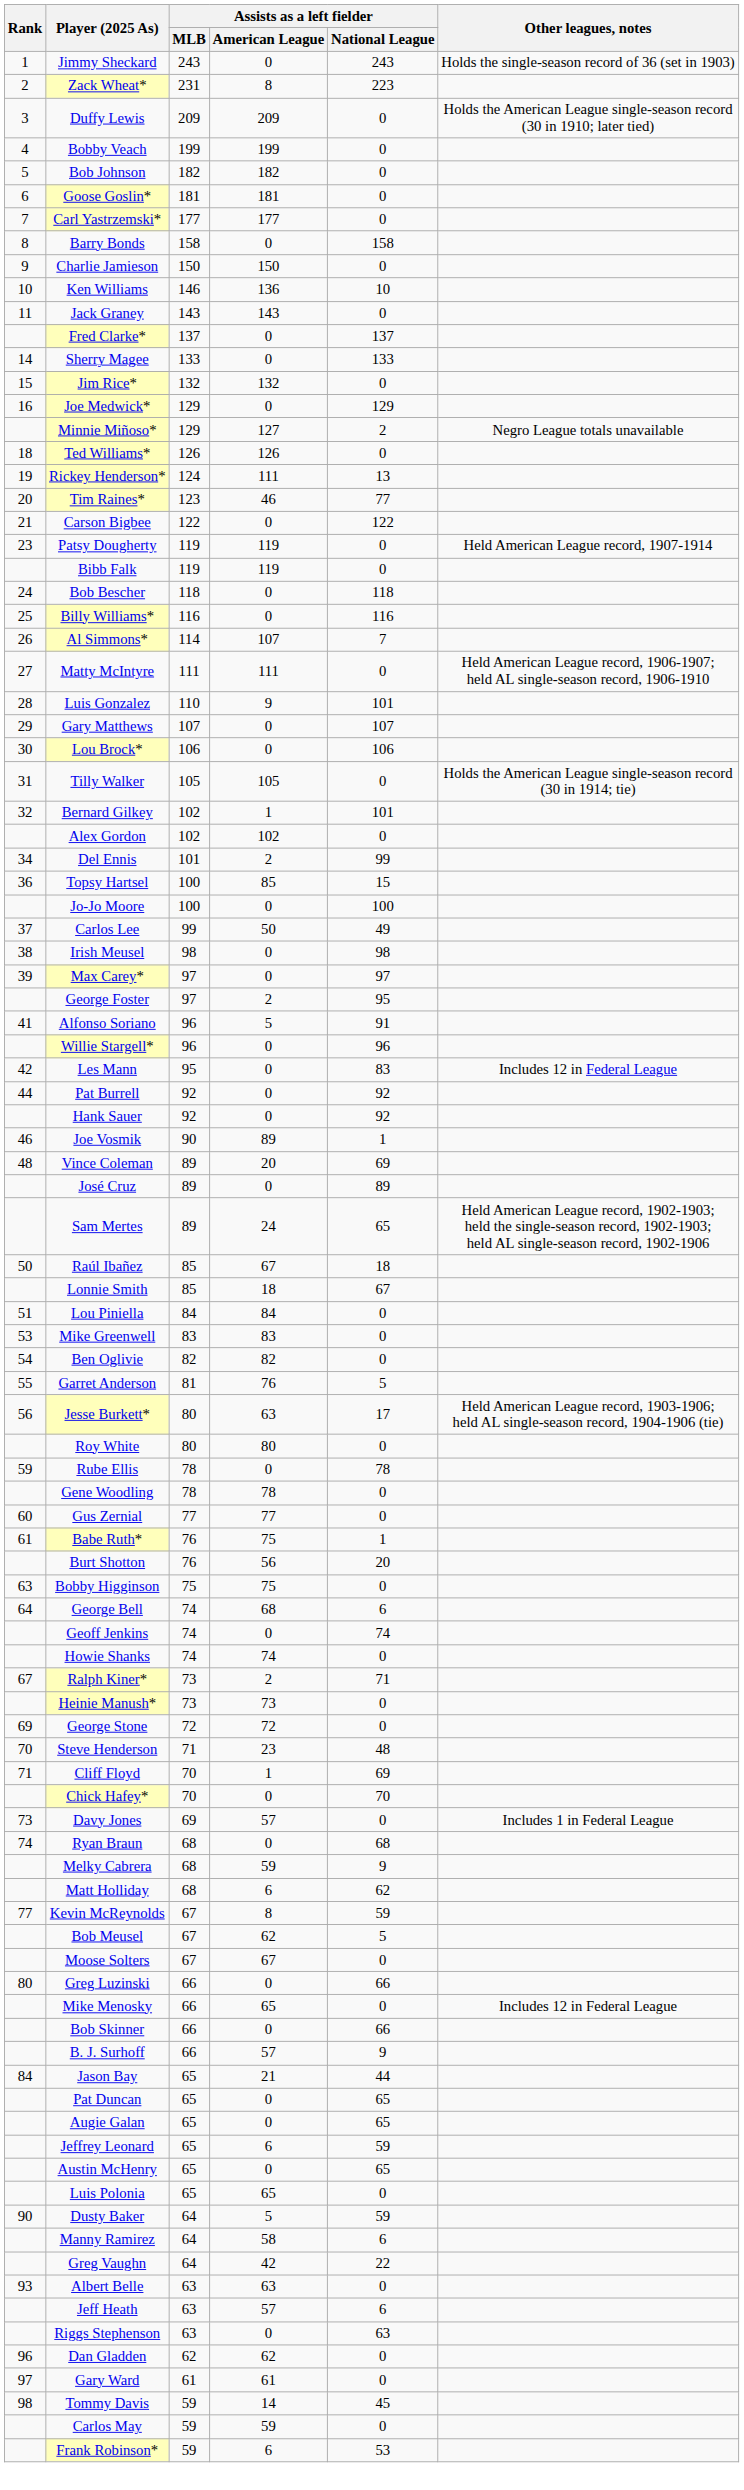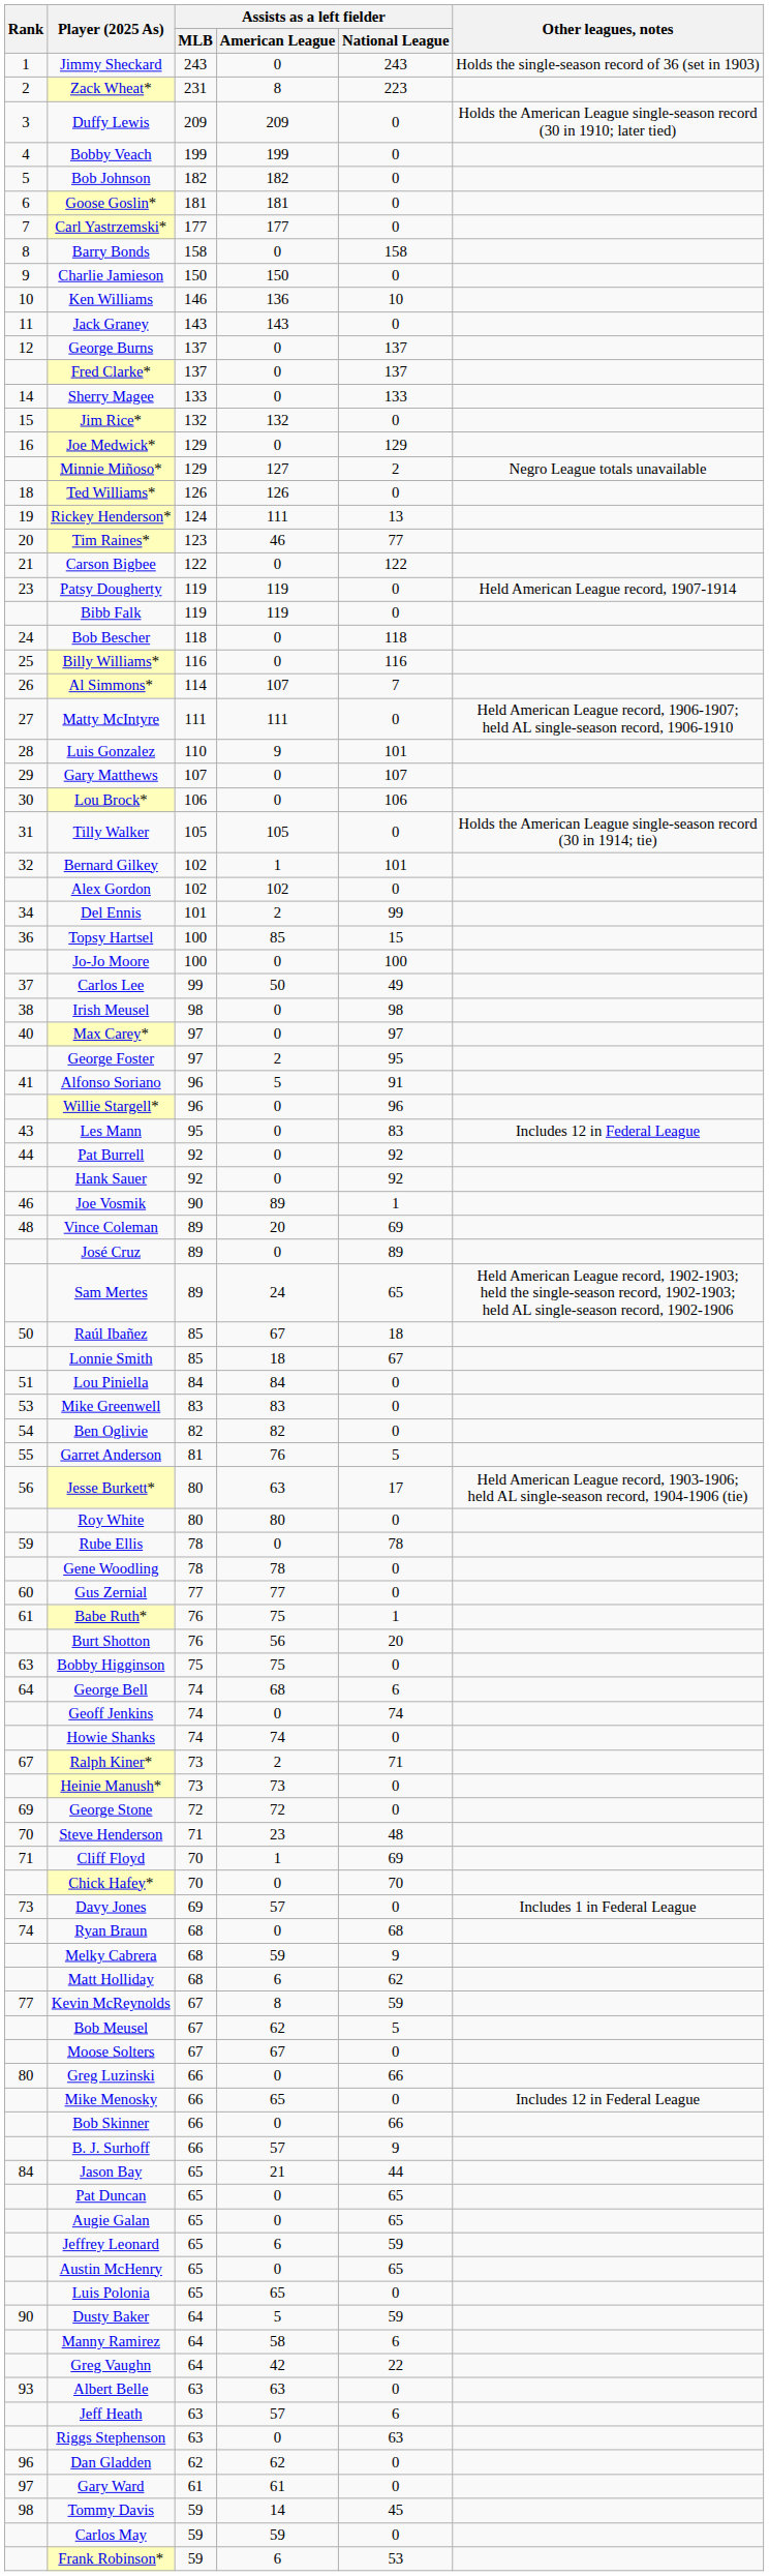+ row: 12 | George Burns | 137 | 0 | 137
Max Carey* | Rank: 39 -> 40
Les Mann | Rank: 42 -> 43
